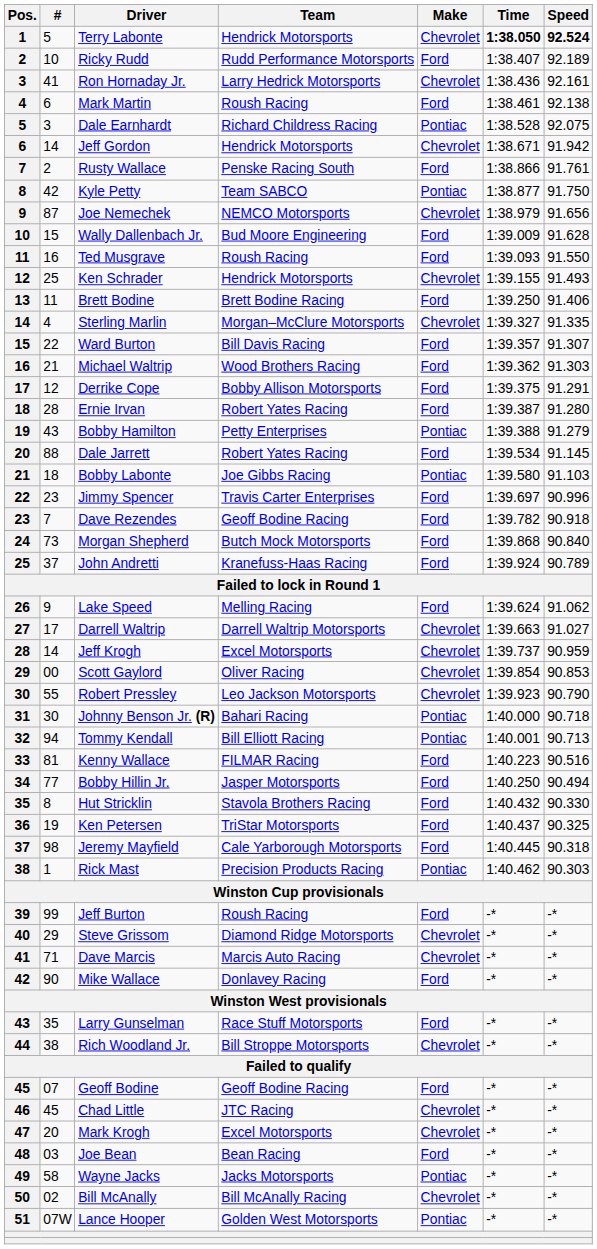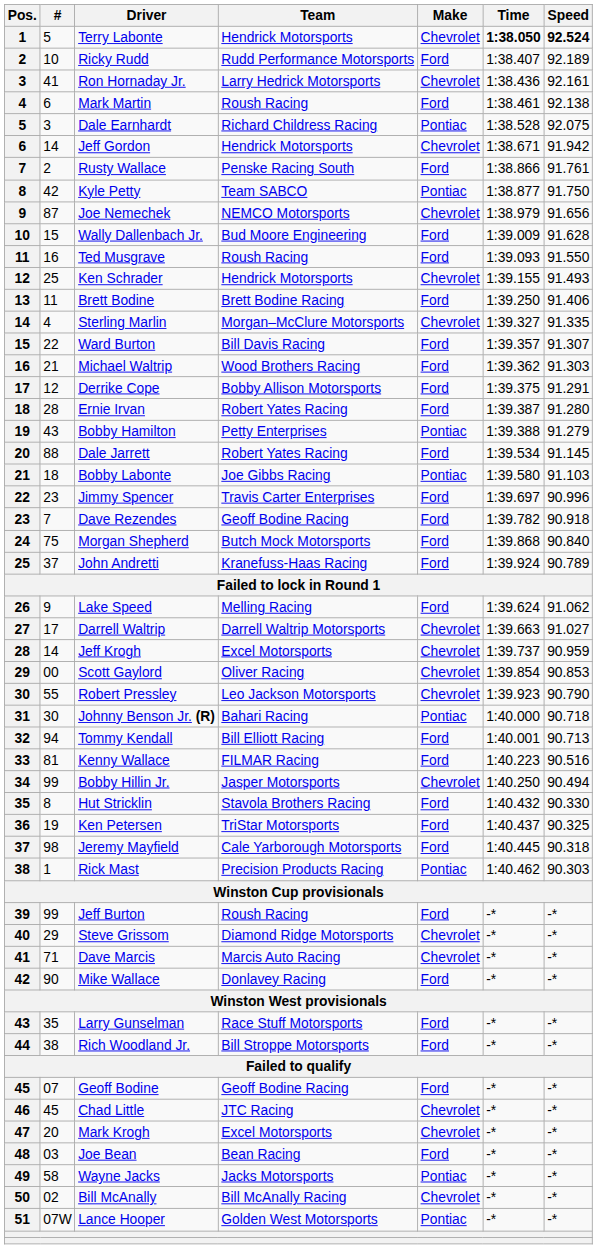Morgan Shepherd | #: 73 -> 75
Tommy Kendall | Make: Pontiac -> Ford
Bobby Hillin Jr. | #: 77 -> 99
Bobby Hillin Jr. | Make: Ford -> Chevrolet
Rich Woodland Jr. | Make: Chevrolet -> Ford
